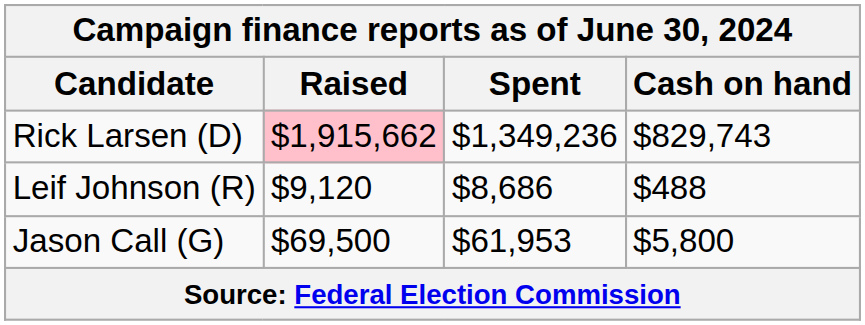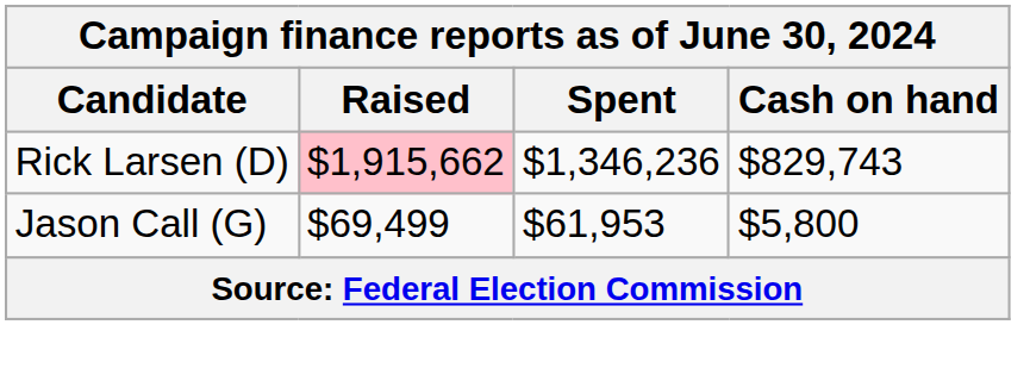Rick Larsen (D) | Spent: $1,349,236 -> $1,346,236
- row: Leif Johnson (R) | $9,120 | $8,686 | $488
Jason Call (G) | Raised: $69,500 -> $69,499
